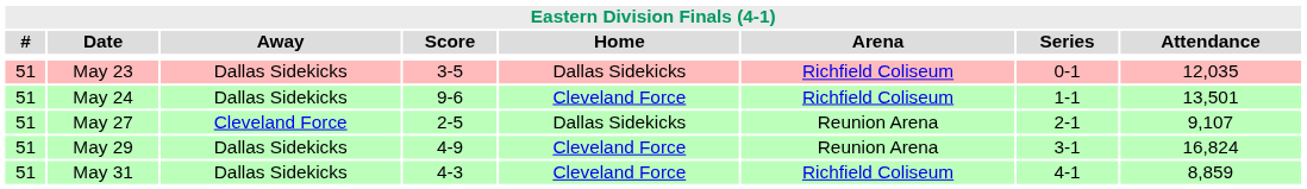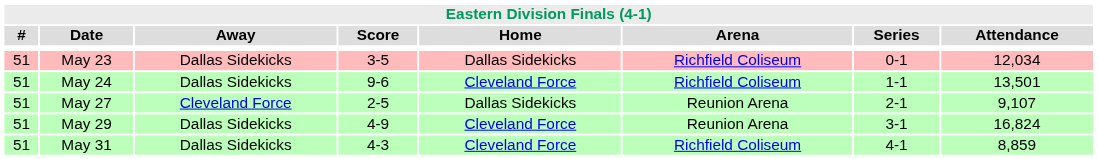May 23 | Attendance: 12,035 -> 12,034
